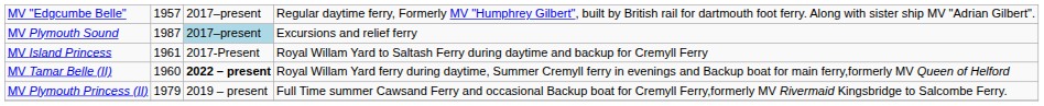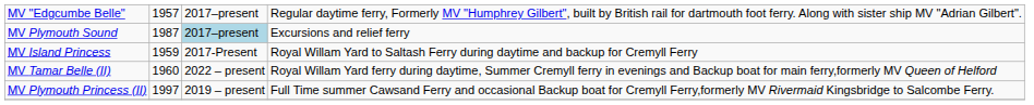MV Island Princess | column 2: 1961 -> 1959
MV Tamar Belle (II) | column 3: bold -> normal
MV Plymouth Princess (II) | column 2: 1979 -> 1997
